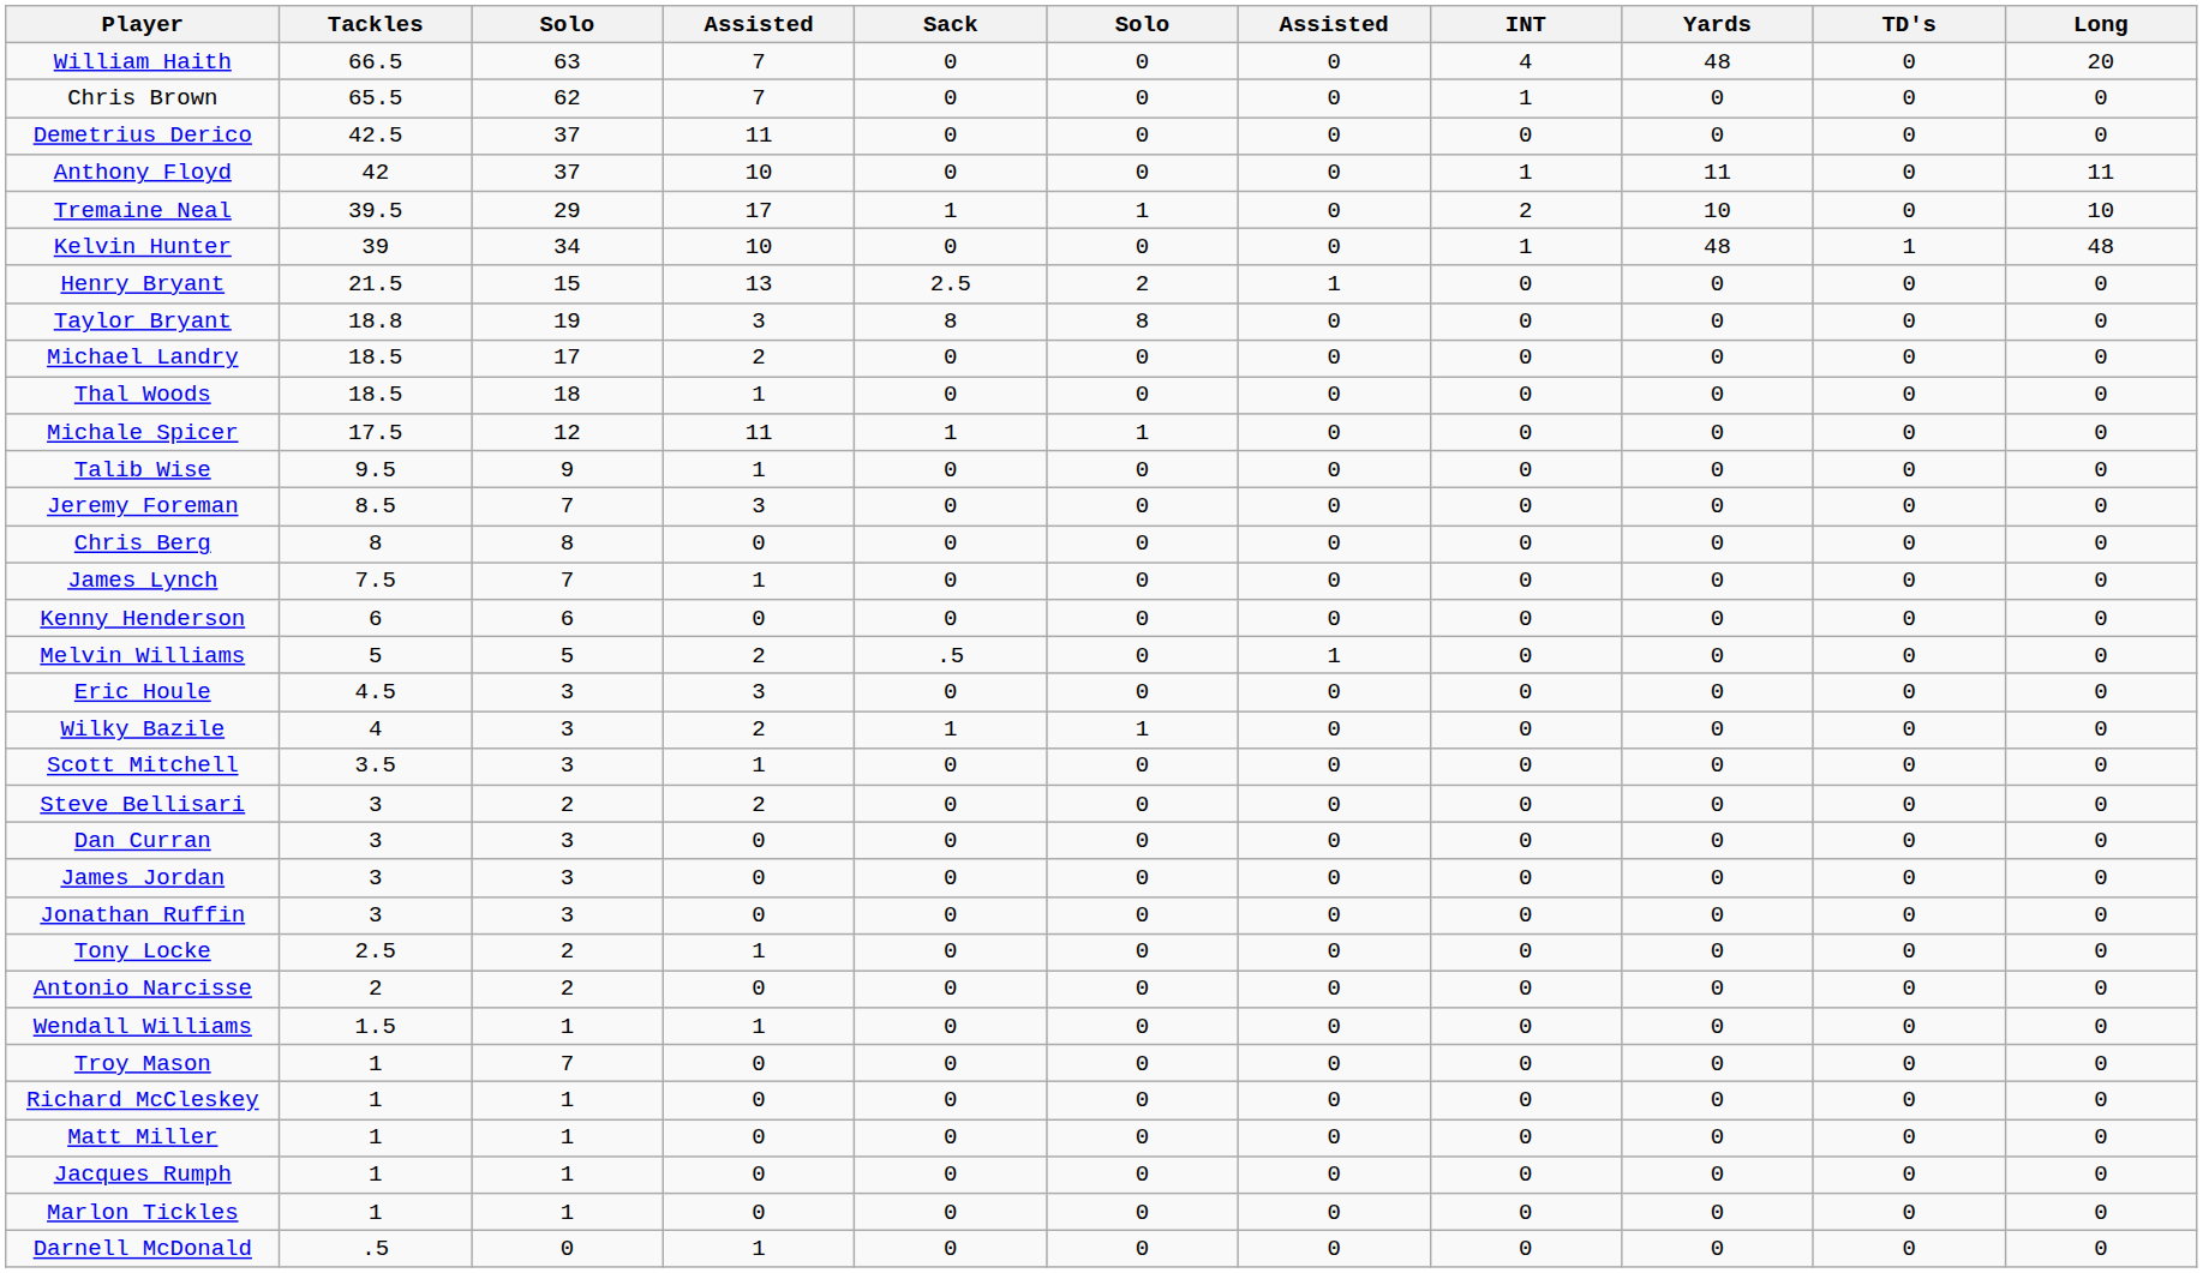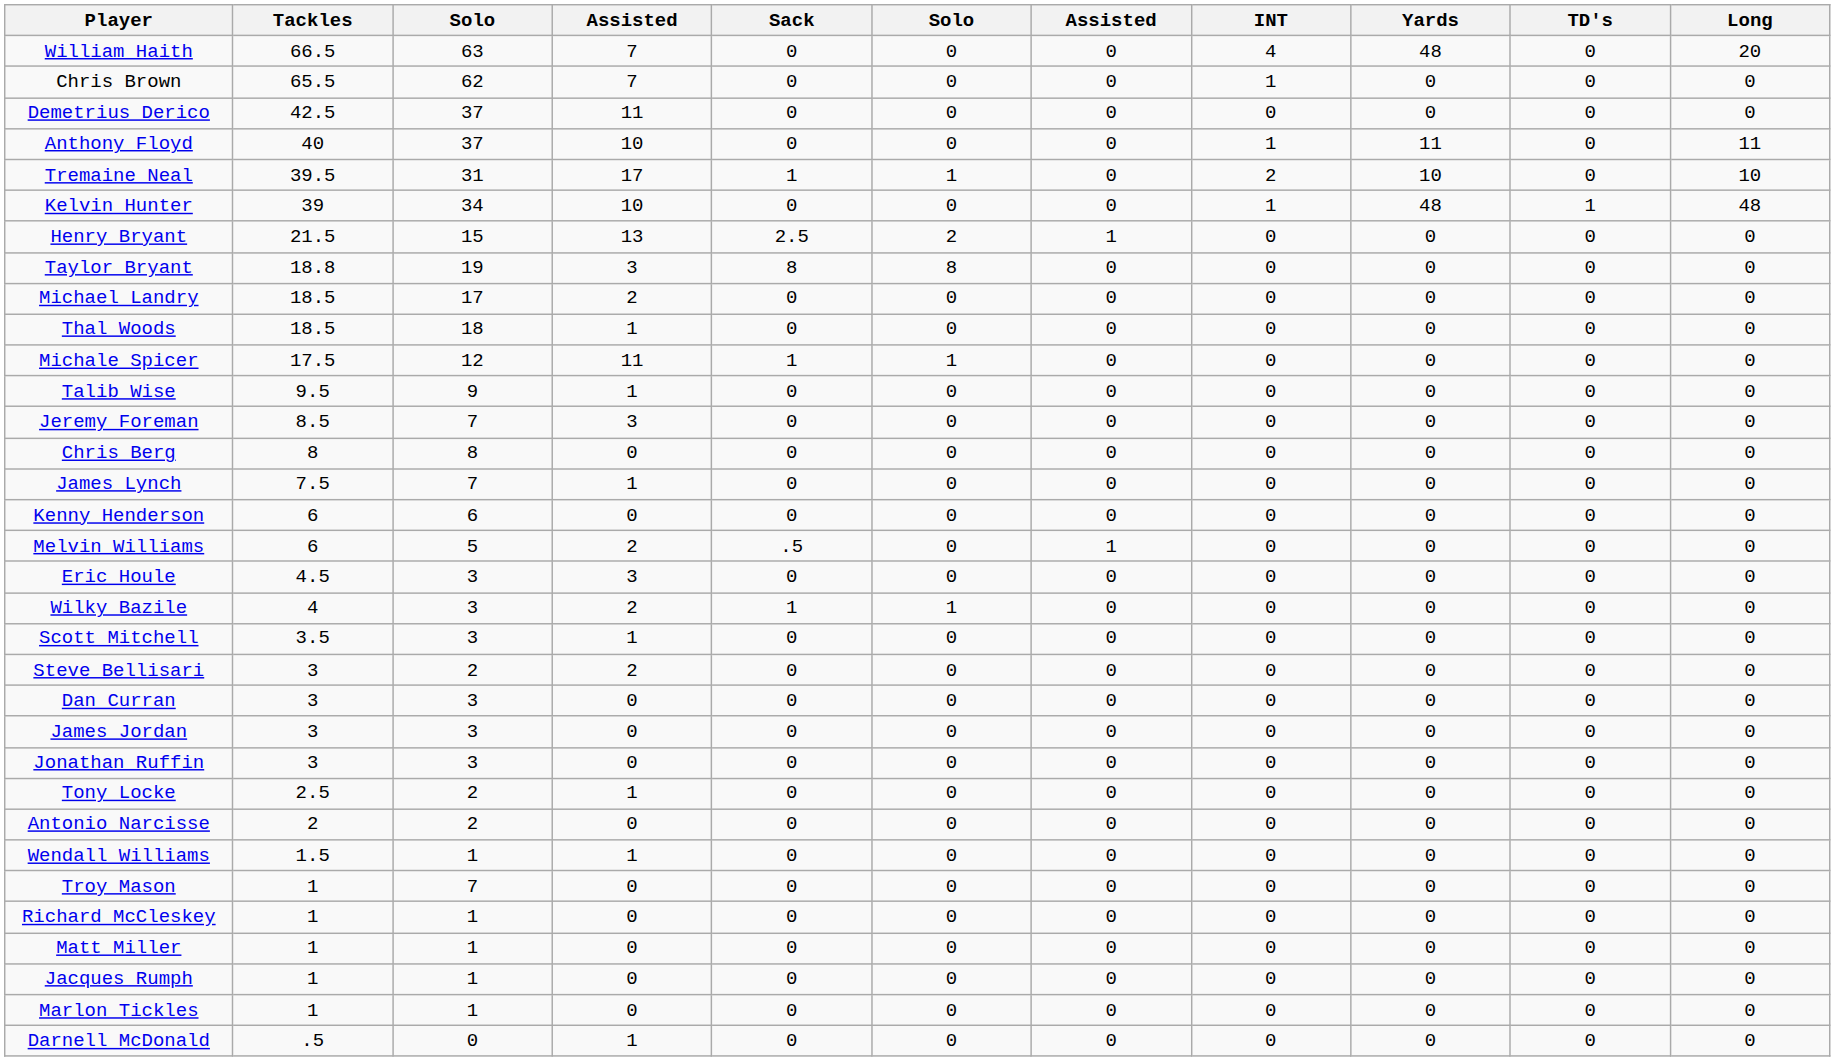Anthony Floyd | Tackles: 42 -> 40
Tremaine Neal | column 3: 29 -> 31
Melvin Williams | Tackles: 5 -> 6
